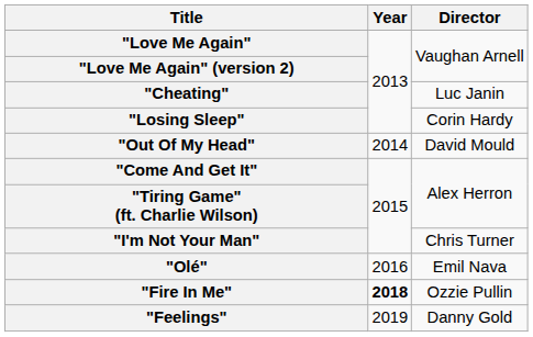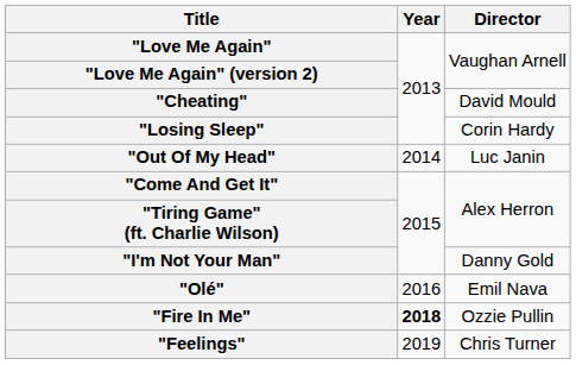"Cheating" | Director: Luc Janin -> David Mould
"Out Of My Head" | Director: David Mould -> Luc Janin
"I'm Not Your Man" | Director: Chris Turner -> Danny Gold
"Feelings" | Director: Danny Gold -> Chris Turner
